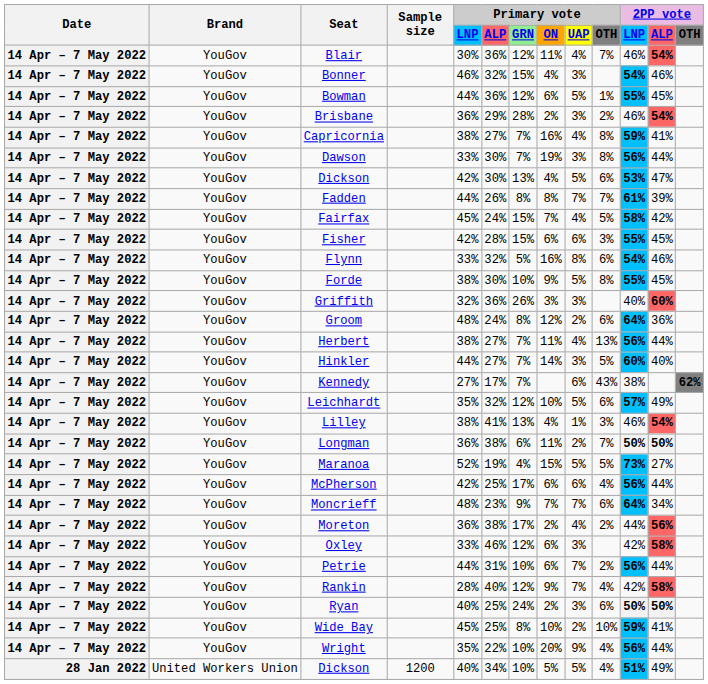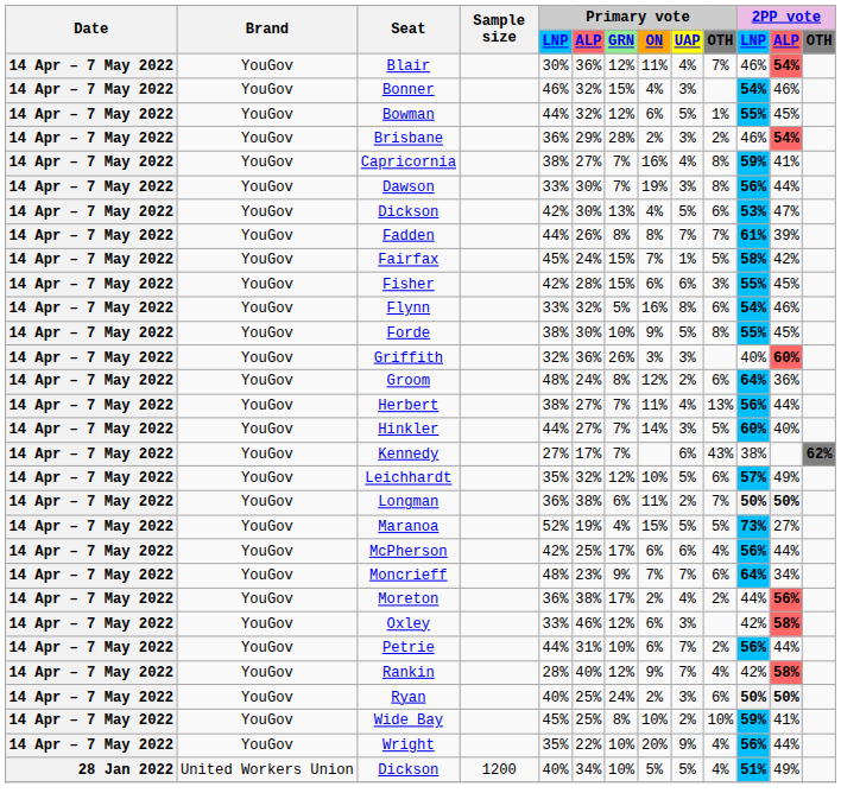Bowman | Primary vote / ALP: 36% -> 32%
Fairfax | Primary vote / UAP: 4% -> 1%
- row: 14 Apr – 7 May 2022 | YouGov | Lilley | 38% | 41% | 13% | 4% | 1% | 3% | 46% | 54%
